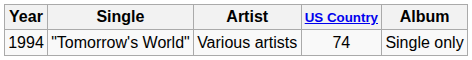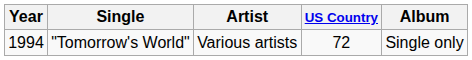"Tomorrow's World" | US Country: 74 -> 72
